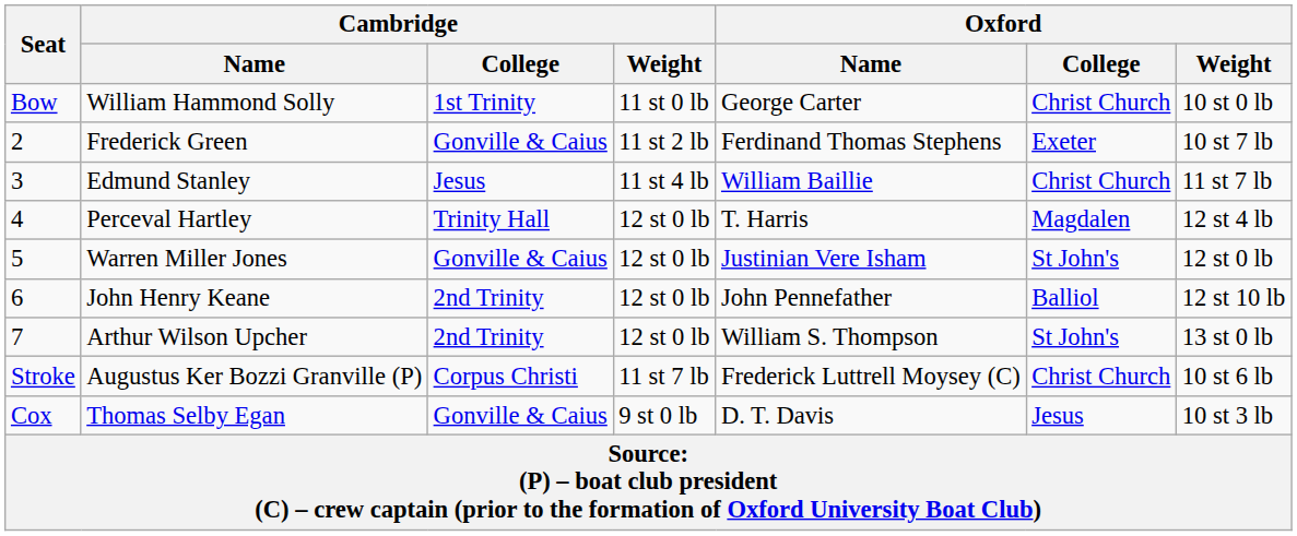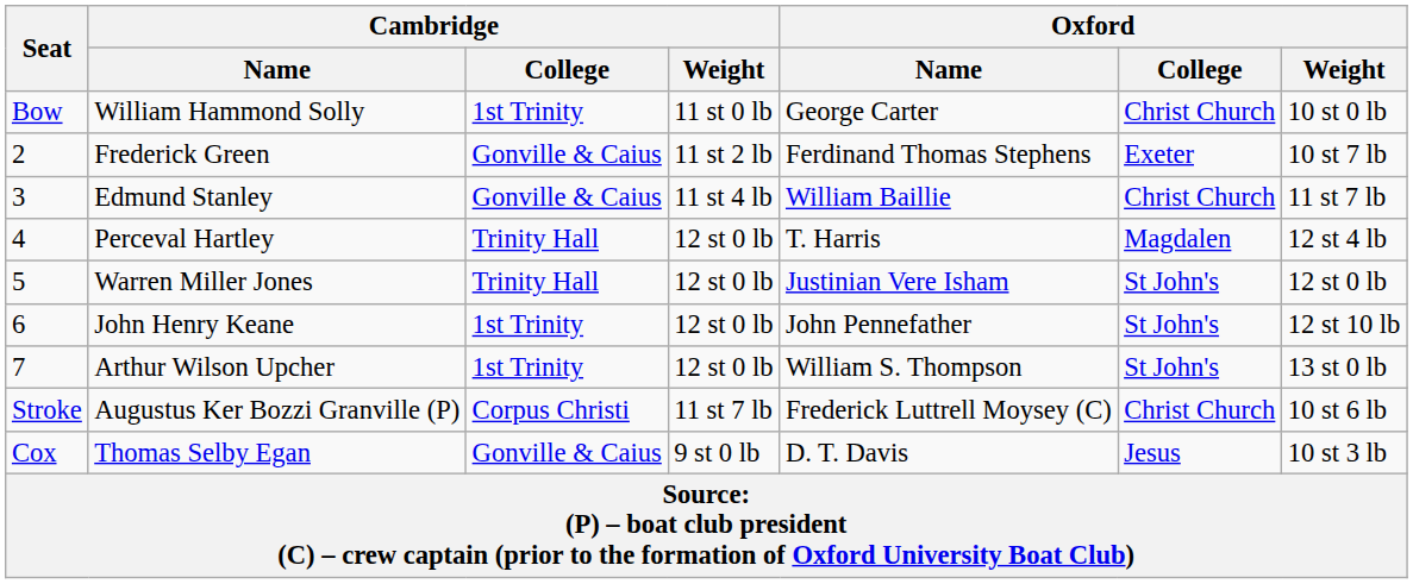Edmund Stanley | Cambridge / College: Jesus -> Gonville & Caius
Warren Miller Jones | Cambridge / College: Gonville & Caius -> Trinity Hall
John Henry Keane | Cambridge / College: 2nd Trinity -> 1st Trinity
John Henry Keane | Oxford / College: Balliol -> St John's
Arthur Wilson Upcher | Cambridge / College: 2nd Trinity -> 1st Trinity
